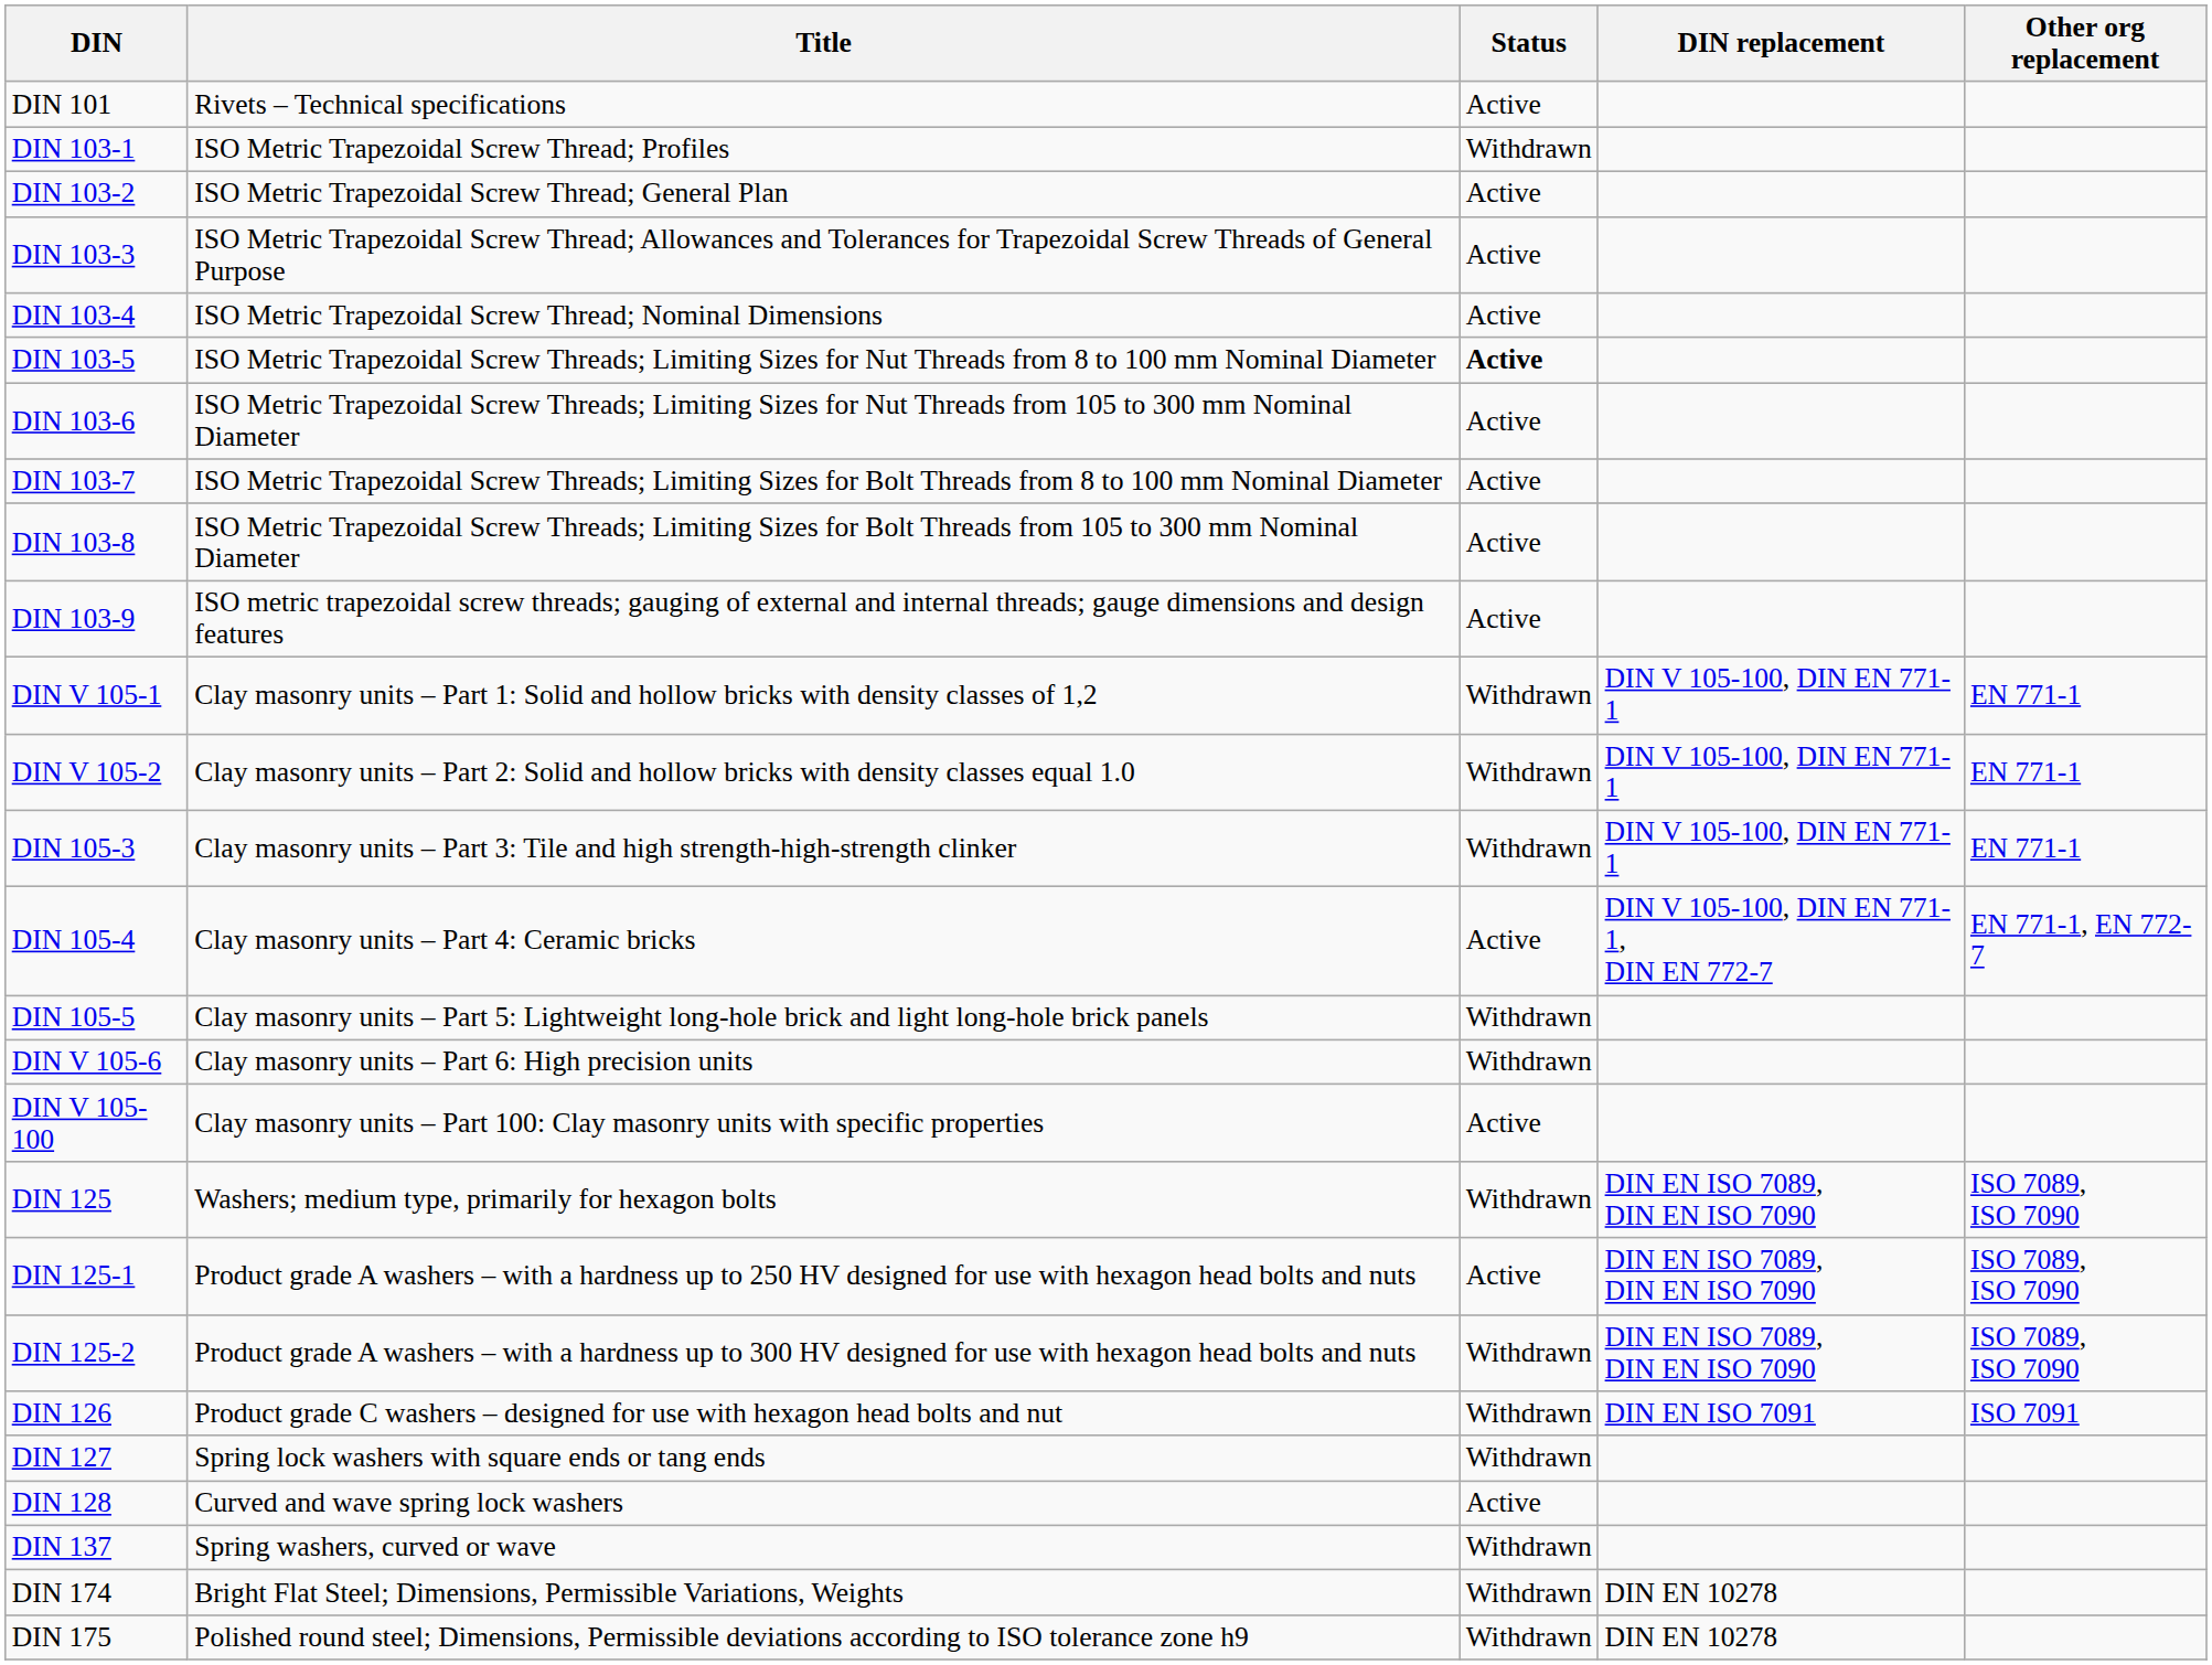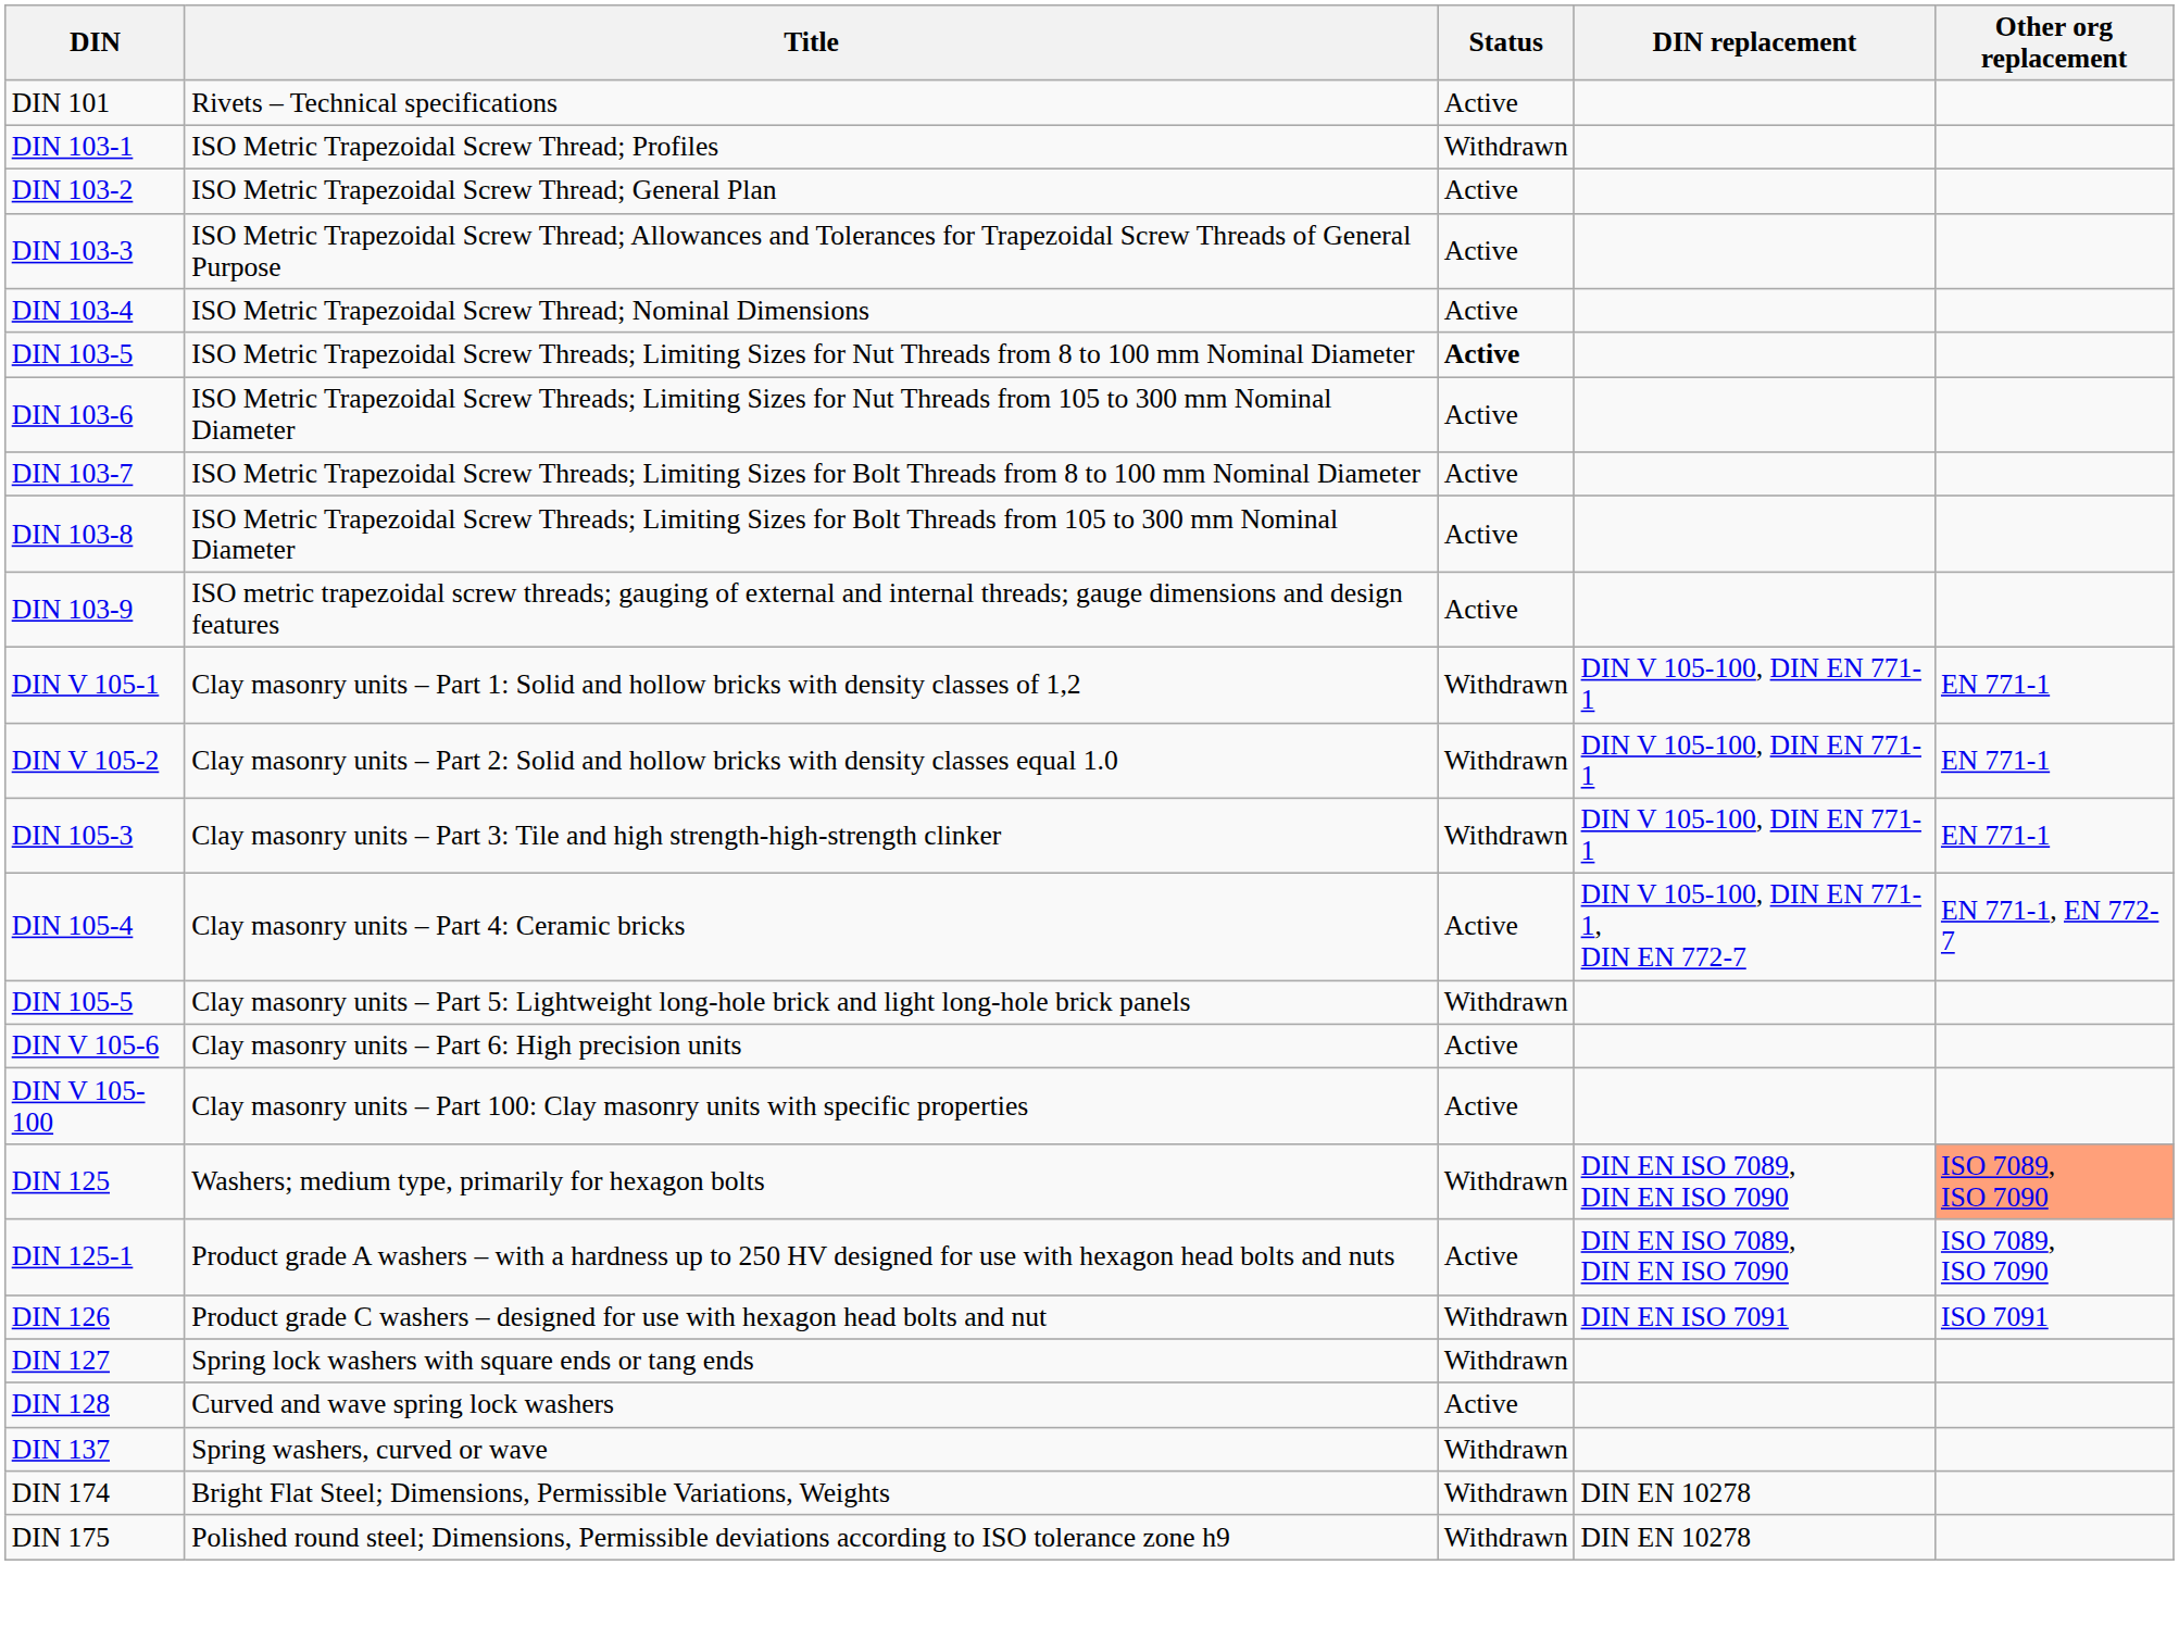DIN V 105-6 | Status: Withdrawn -> Active
DIN 125 | Other org replacement: no background -> lightsalmon background
- row: DIN 125-2 | Product grade A washers – with a hardness up to 300 HV designed for use with hexagon head bolts and nuts | Withdrawn | DIN EN ISO 7089, DIN EN ISO 7090 | ISO 7089, ISO 7090
